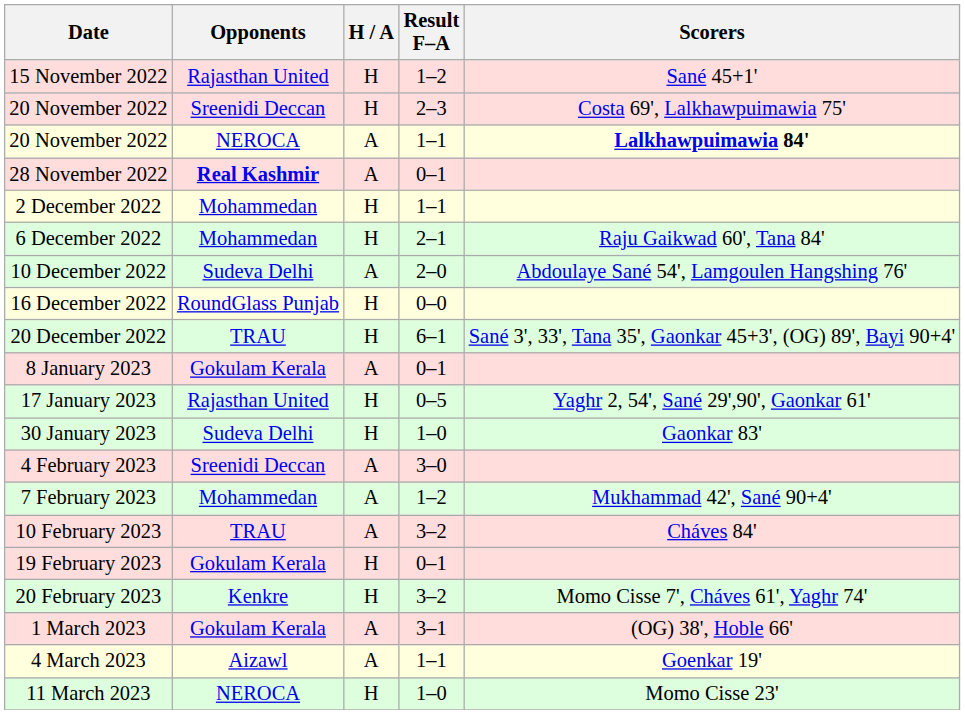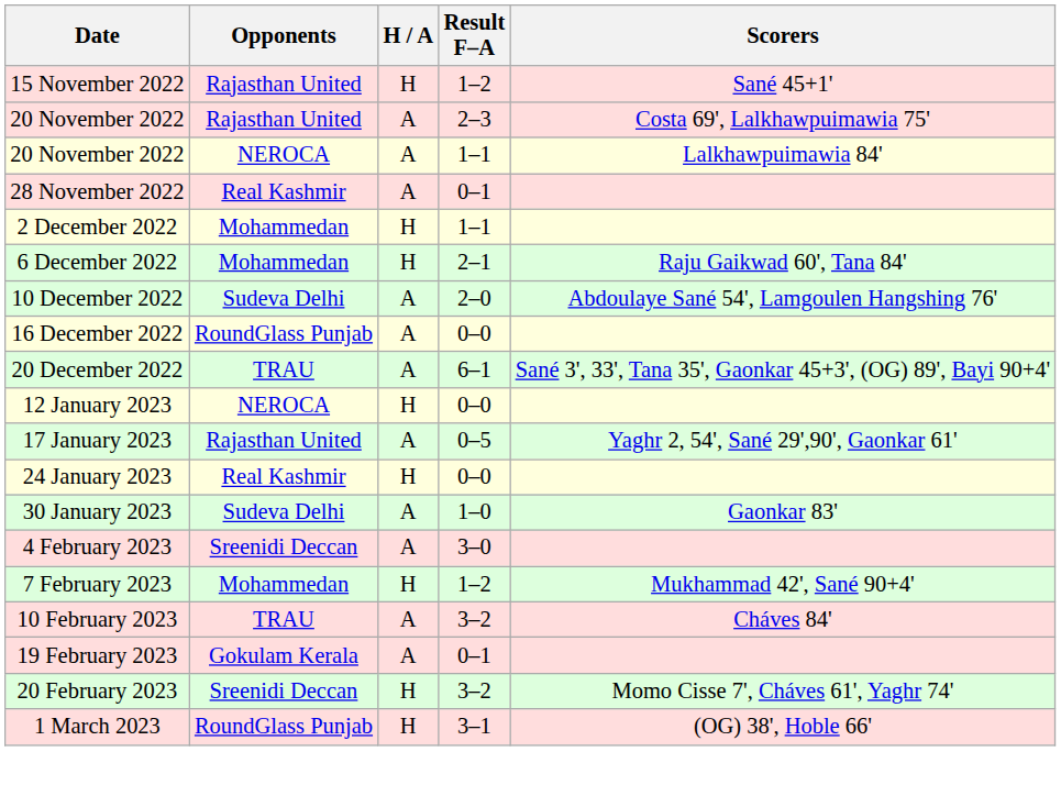20 November 2022 / 2–3 | Opponents: Sreenidi Deccan -> Rajasthan United
20 November 2022 / 2–3 | H / A: H -> A
20 November 2022 / 1–1 | Scorers: bold -> normal
28 November 2022 | Opponents: bold -> normal
16 December 2022 | H / A: H -> A
20 December 2022 | H / A: H -> A
- row: 8 January 2023 | Gokulam Kerala | A | 0–1
+ row: 12 January 2023 | NEROCA | H | 0–0
17 January 2023 | H / A: H -> A
+ row: 24 January 2023 | Real Kashmir | H | 0–0
30 January 2023 | H / A: H -> A
7 February 2023 | H / A: A -> H
19 February 2023 | H / A: H -> A
20 February 2023 | Opponents: Kenkre -> Sreenidi Deccan
1 March 2023 | Opponents: Gokulam Kerala -> RoundGlass Punjab
1 March 2023 | H / A: A -> H
- row: 4 March 2023 | Aizawl | A | 1–1 | Goenkar 19'
- row: 11 March 2023 | NEROCA | H | 1–0 | Momo Cisse 23'
